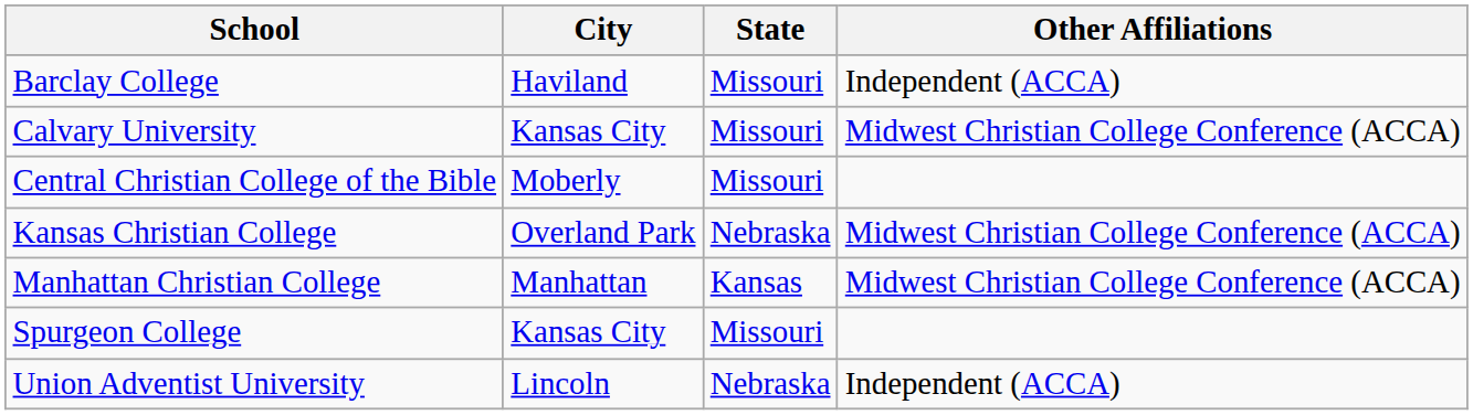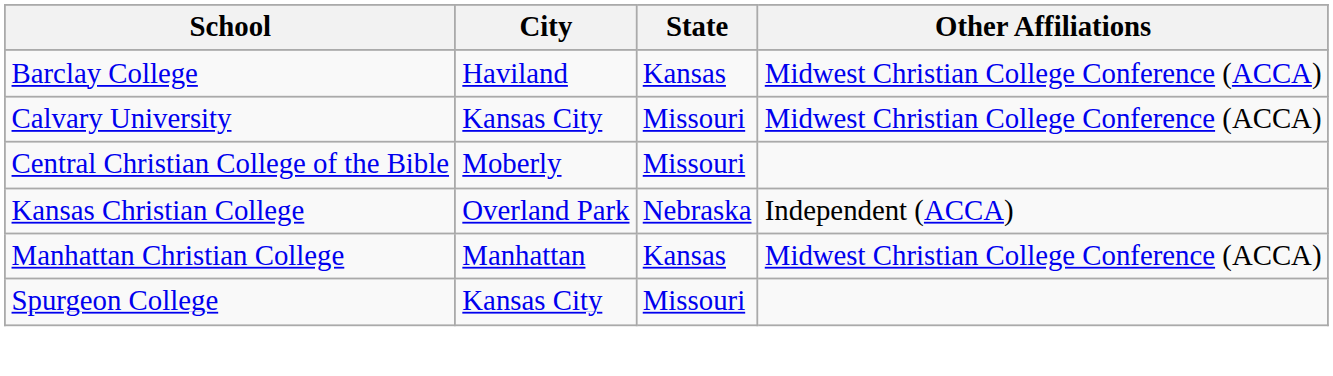Barclay College | State: Missouri -> Kansas
Barclay College | Other Affiliations: Independent (ACCA) -> Midwest Christian College Conference (ACCA)
Kansas Christian College | Other Affiliations: Midwest Christian College Conference (ACCA) -> Independent (ACCA)
- row: Union Adventist University | Lincoln | Nebraska | Independent (ACCA)
